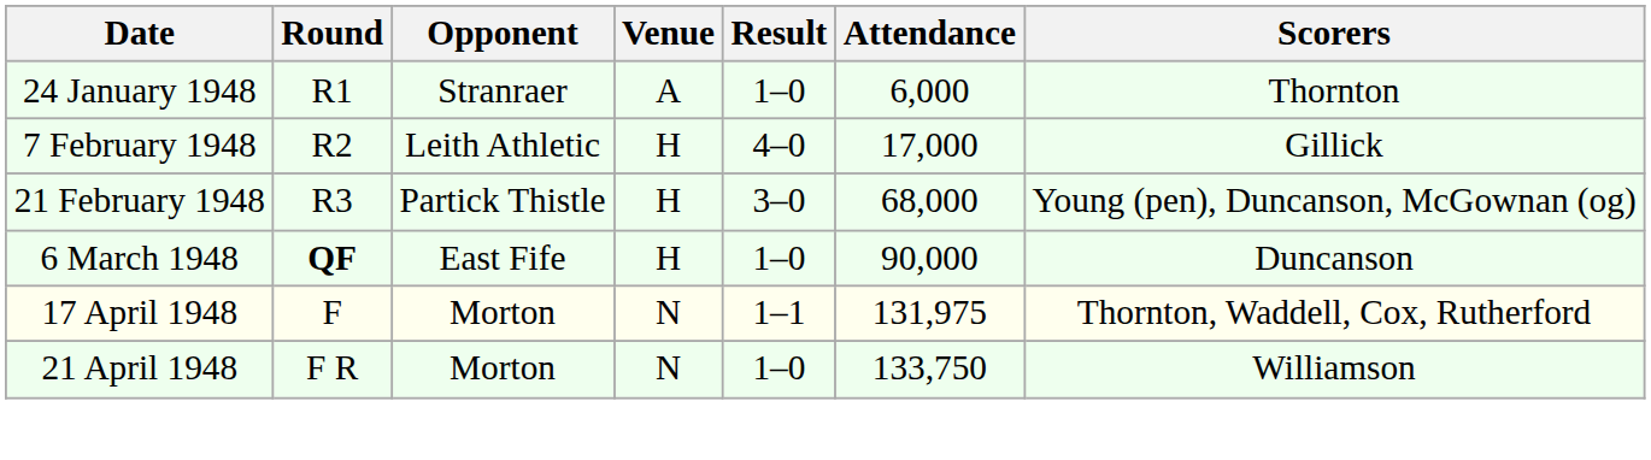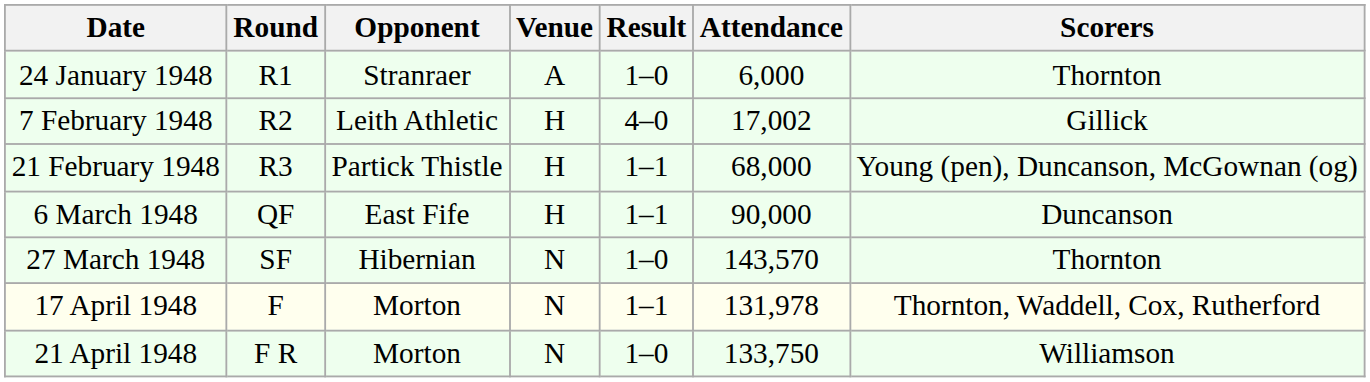7 February 1948 | Attendance: 17,000 -> 17,002
21 February 1948 | Result: 3–0 -> 1–1
6 March 1948 | Round: bold -> normal
6 March 1948 | Result: 1–0 -> 1–1
+ row: 27 March 1948 | SF | Hibernian | N | 1–0 | 143,570 | Thornton
17 April 1948 | Attendance: 131,975 -> 131,978
